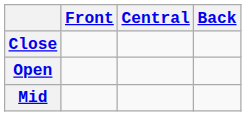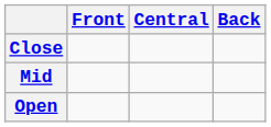rows swapped: Mid <-> Open
